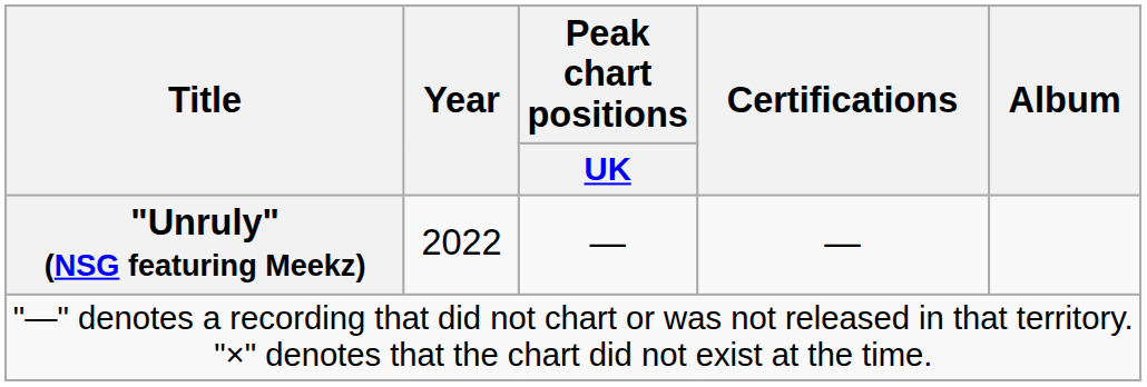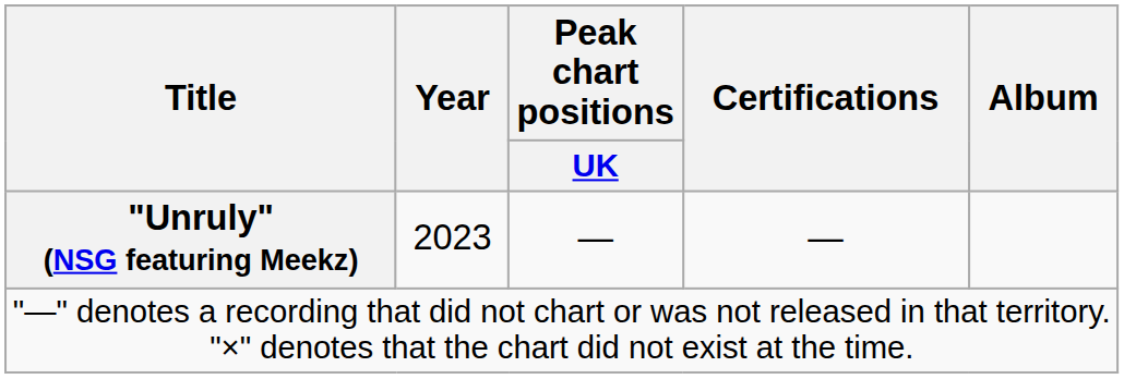"Unruly" (NSG featuring Meekz) | Year: 2022 -> 2023
